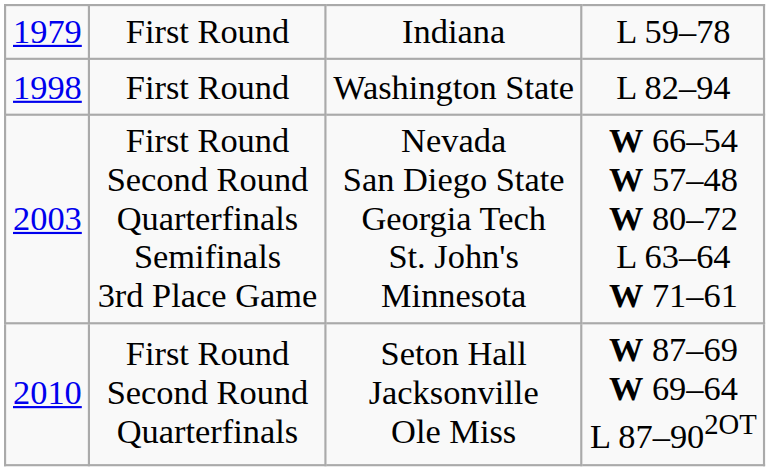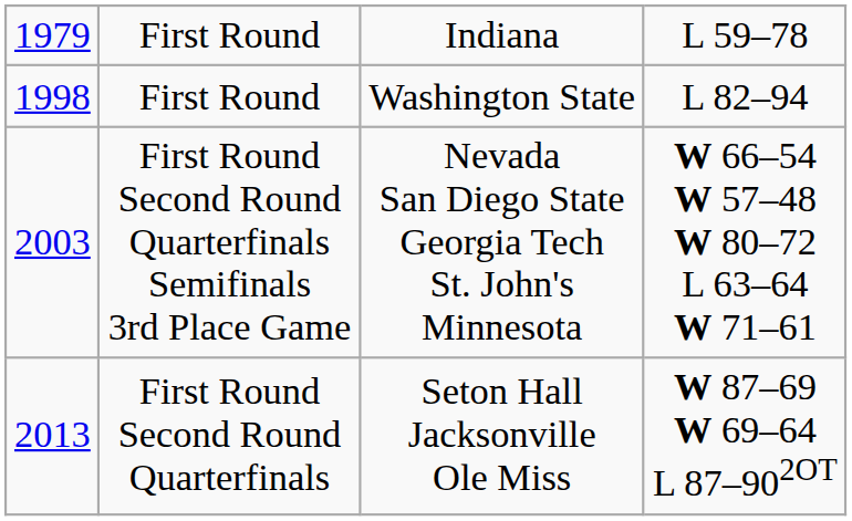First Round Second Round Quarterfinals | column 1: 2010 -> 2013
